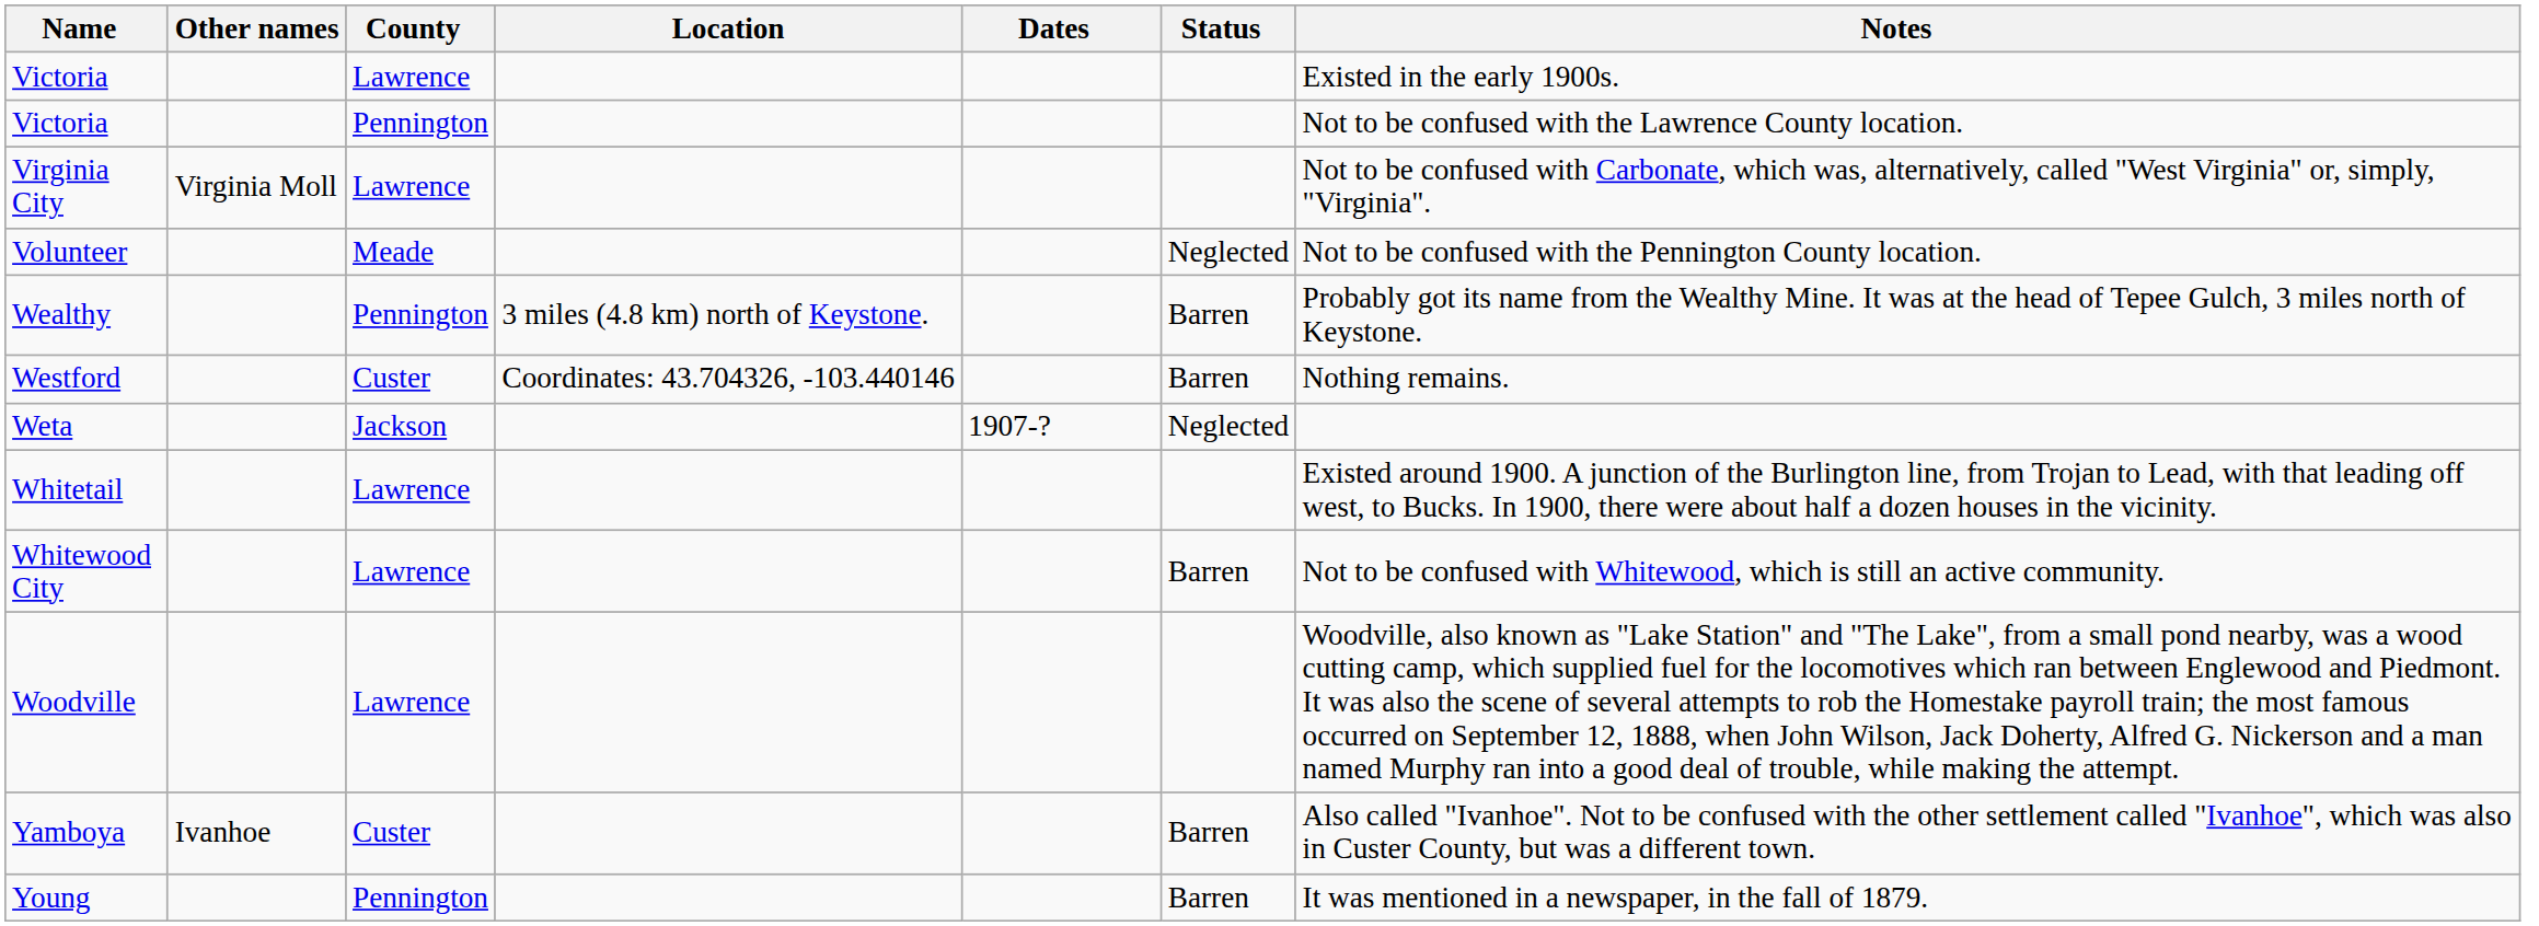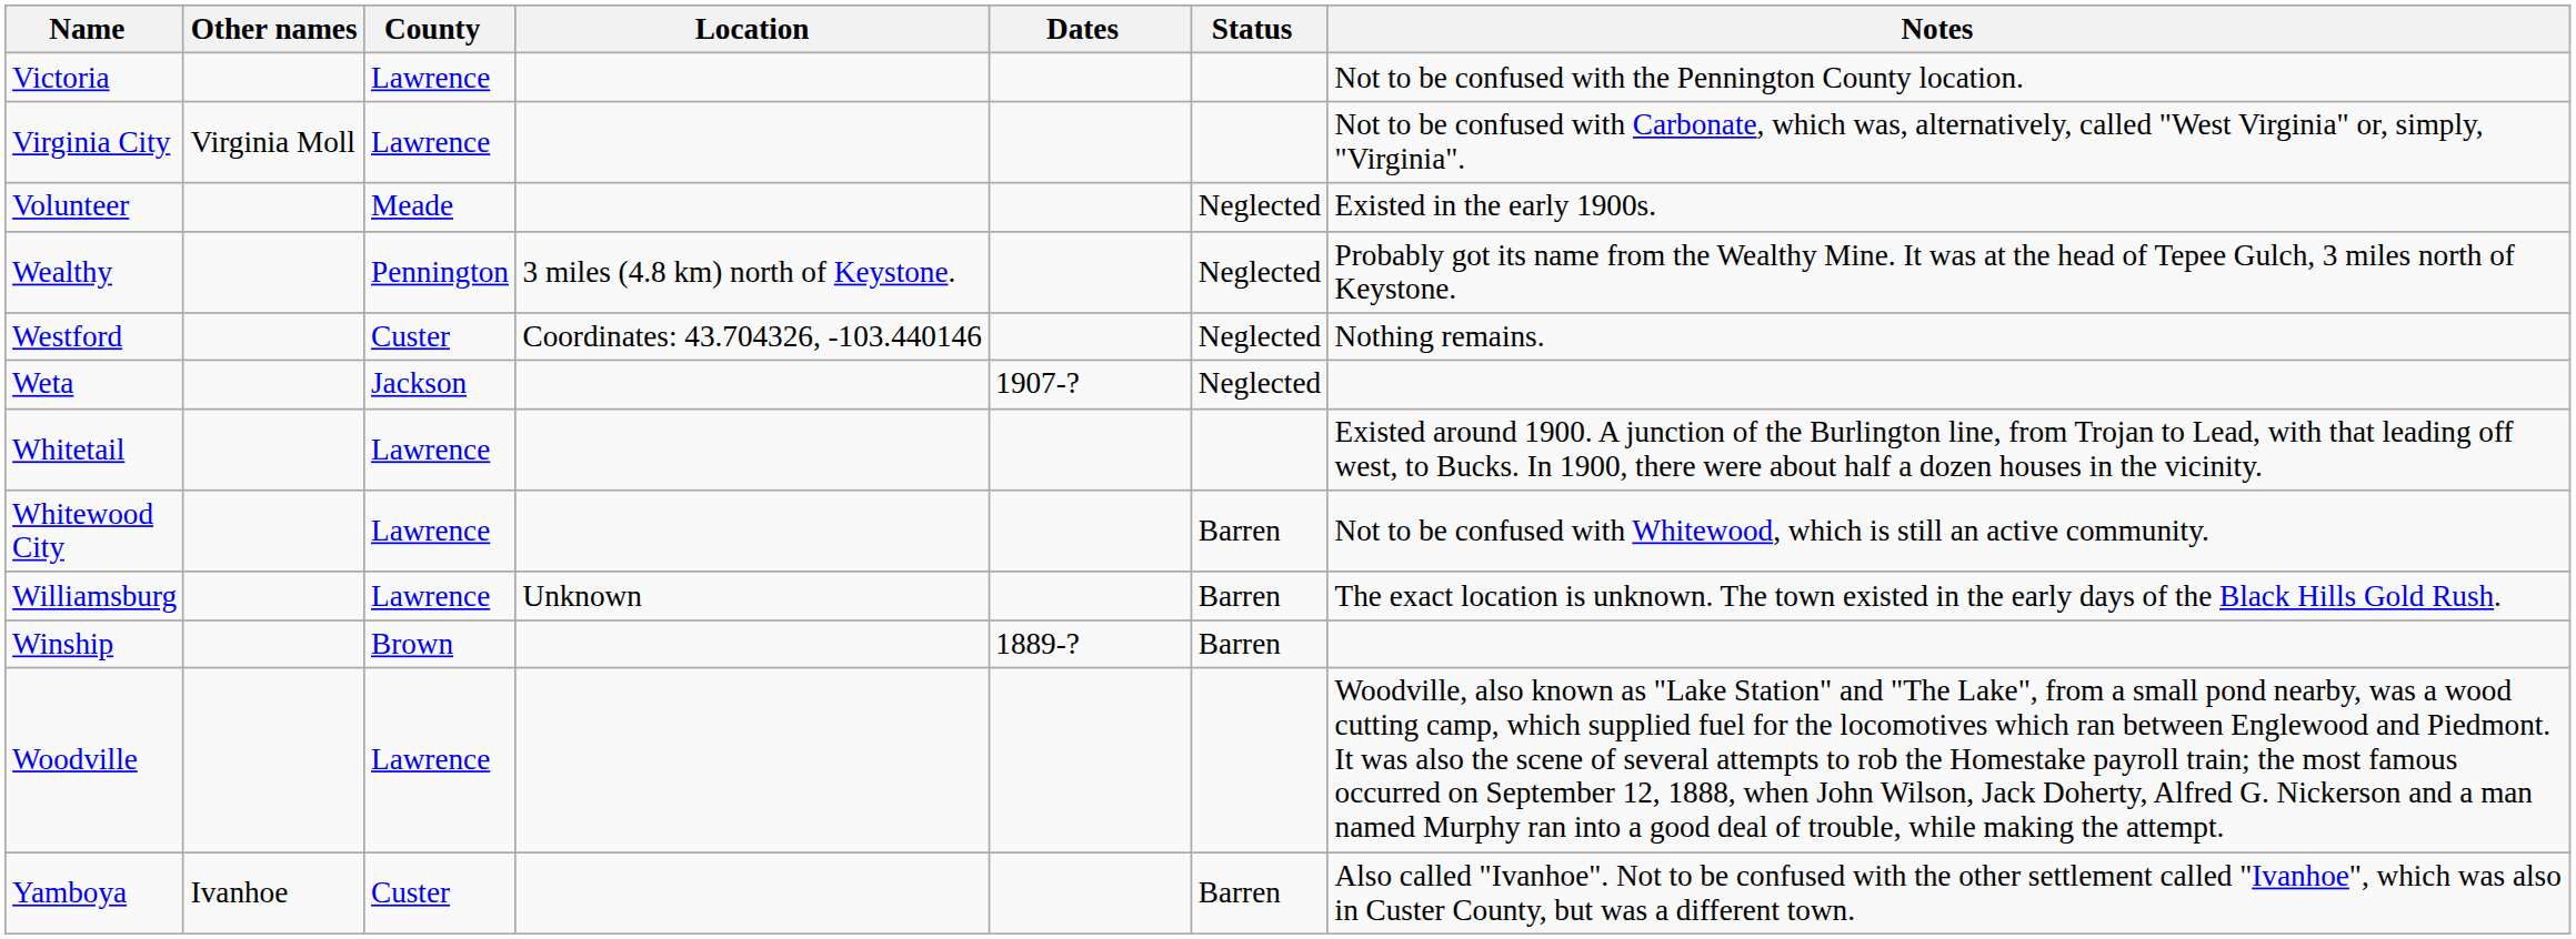Victoria / Lawrence | Notes: Existed in the early 1900s. -> Not to be confused with the Pennington County location.
- row: Victoria | Pennington | Not to be confused with the Lawrence County location.
Volunteer | Notes: Not to be confused with the Pennington County location. -> Existed in the early 1900s.
Wealthy | Status: Barren -> Neglected
Westford | Status: Barren -> Neglected
+ row: Williamsburg | Lawrence | Unknown | Barren | The exact location is unknown. The town existed in the early days of the Black Hills Gold Rush.
+ row: Winship | Brown | 1889-? | Barren
- row: Young | Pennington | Barren | It was mentioned in a newspaper, in the fall of 1879.
